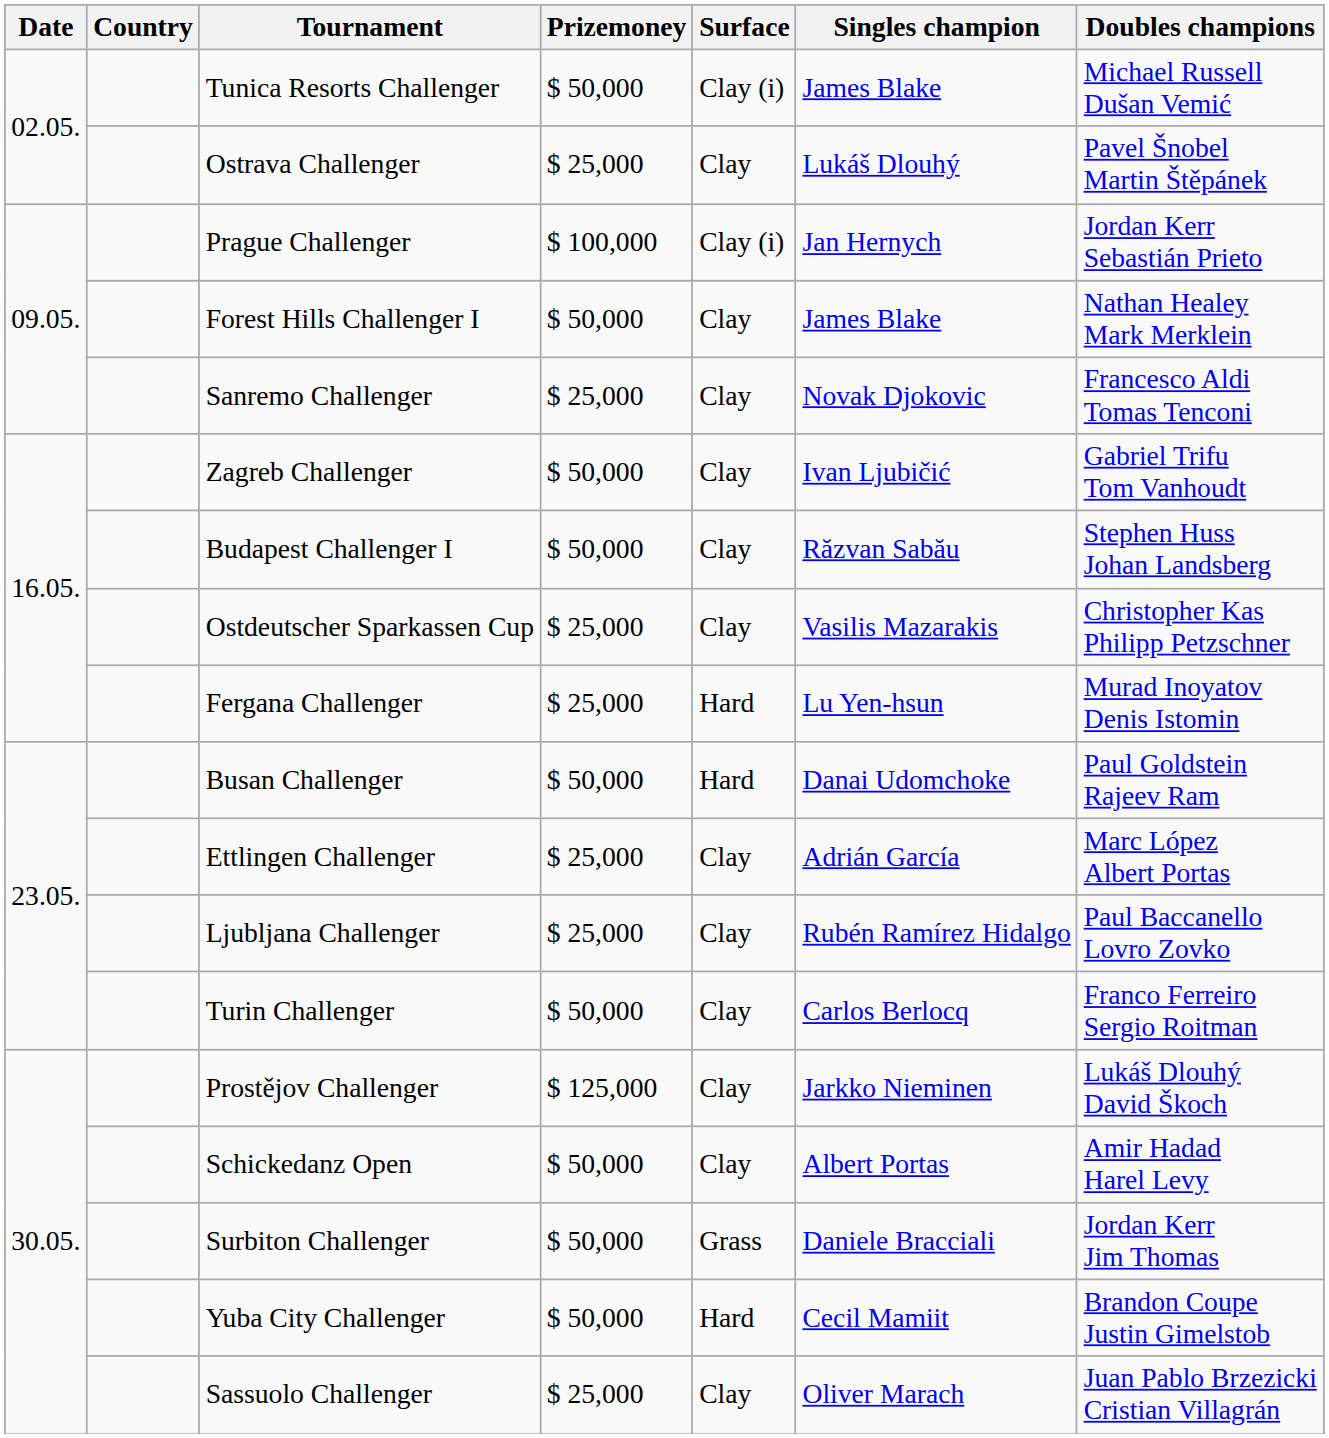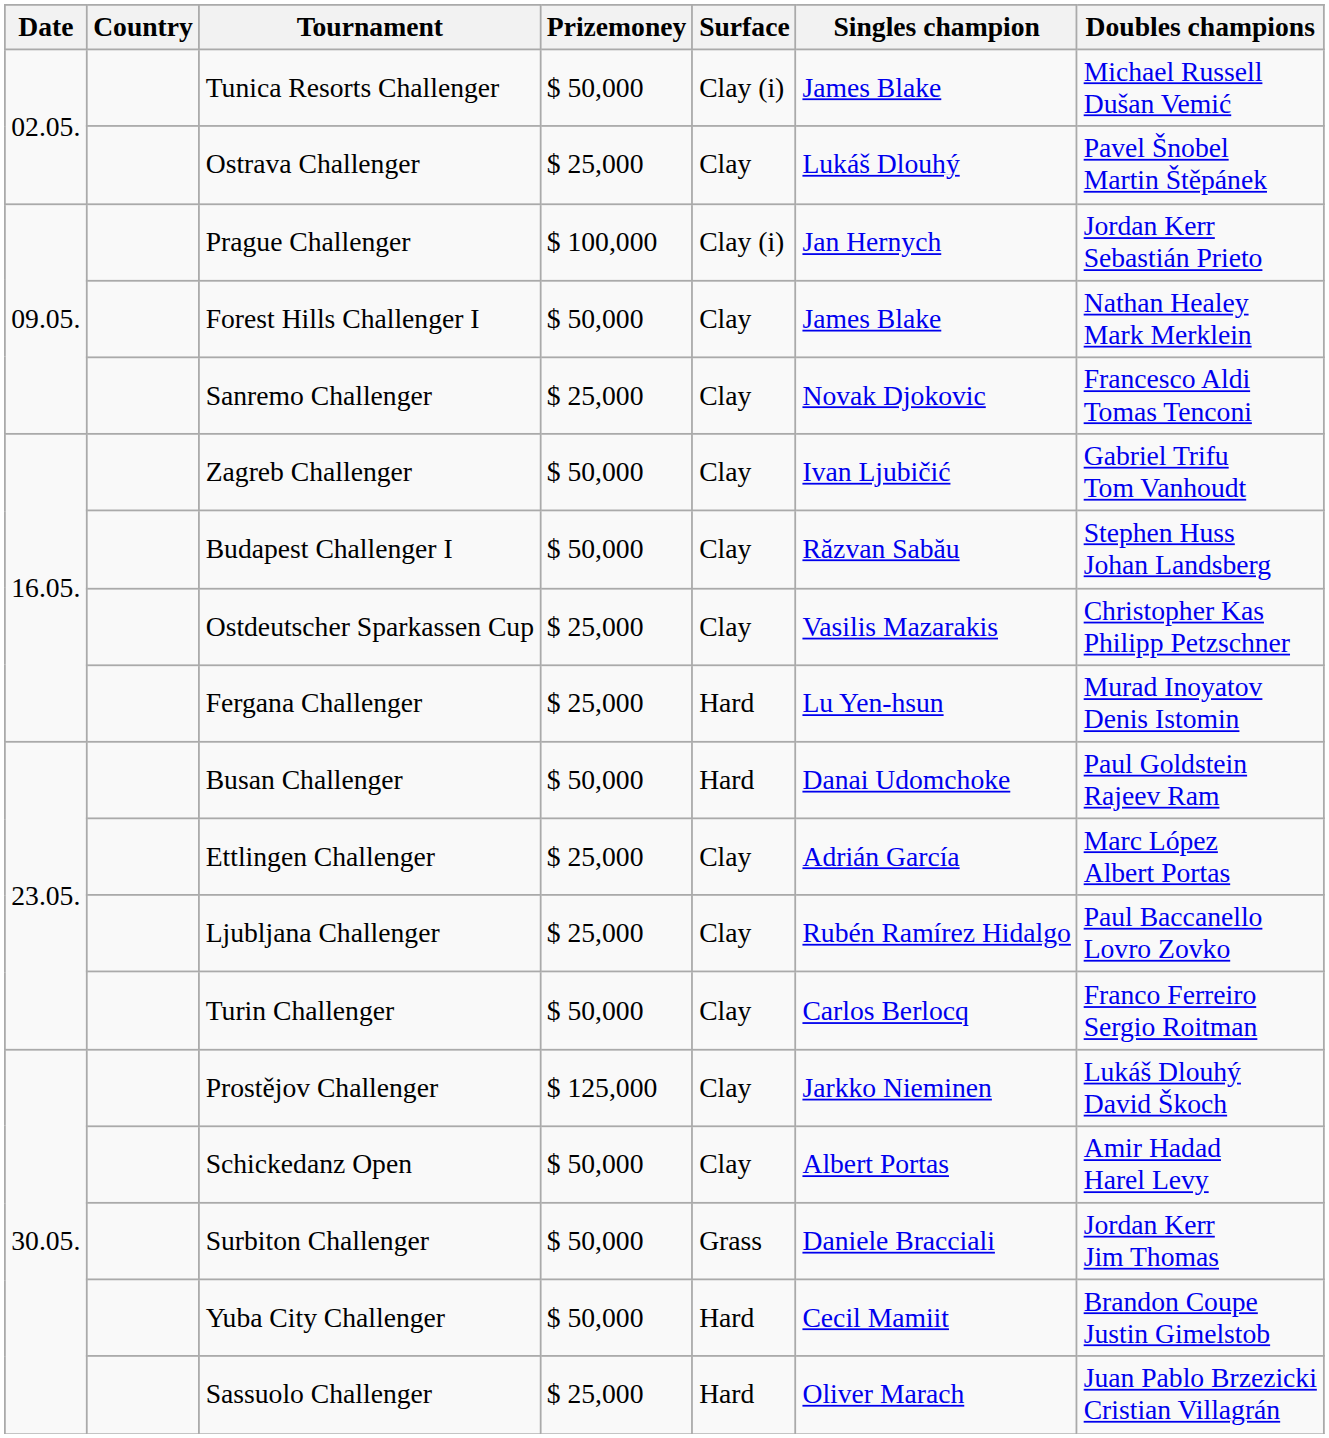Sassuolo Challenger | Surface: Clay -> Hard
